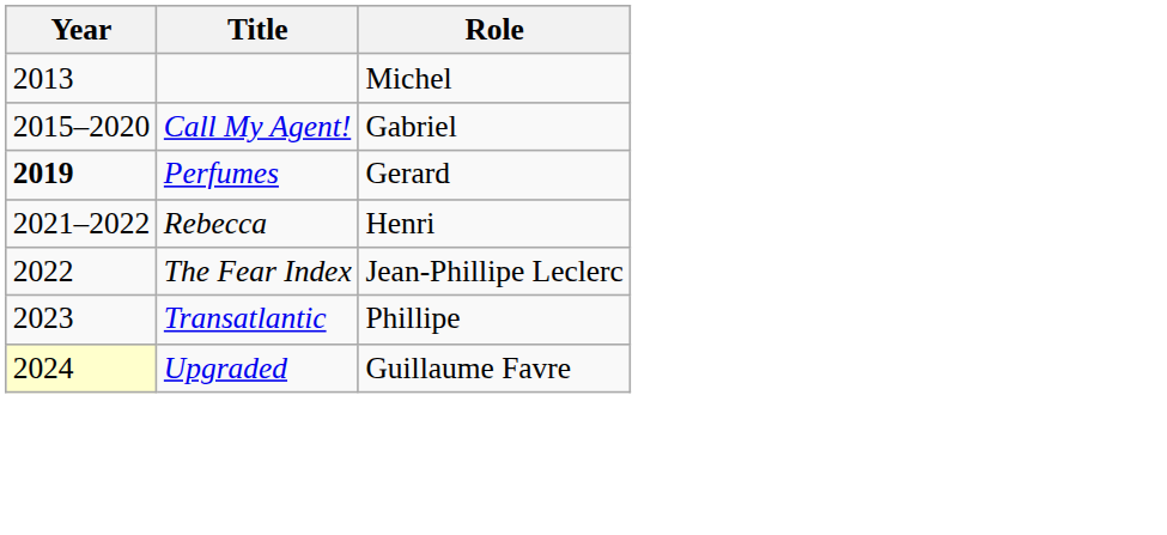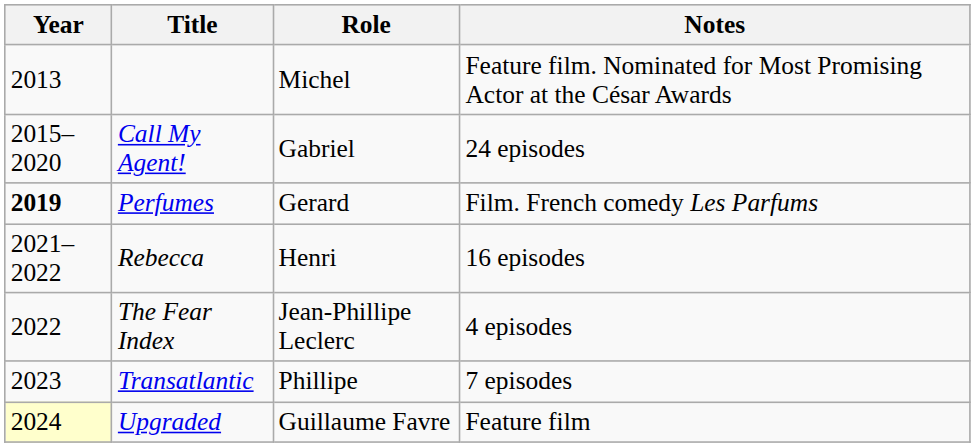+ column: Notes | Feature film. Nominated for Most Promising Actor at the César Awards | 24 episodes | Film. French comedy Les Parfums | 16 episodes | 4 episodes | 7 episodes | Feature film
